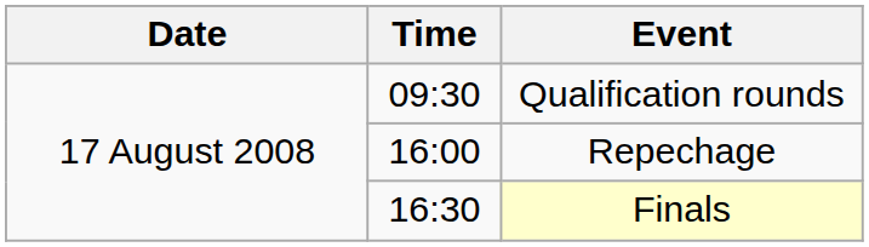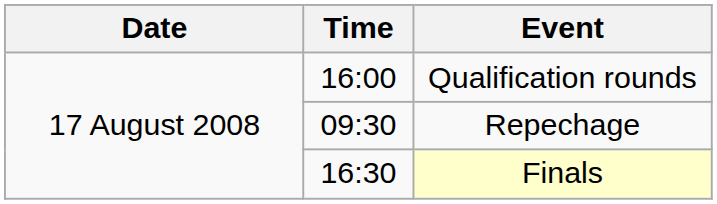Qualification rounds | Time: 09:30 -> 16:00
Repechage | Time: 16:00 -> 09:30
